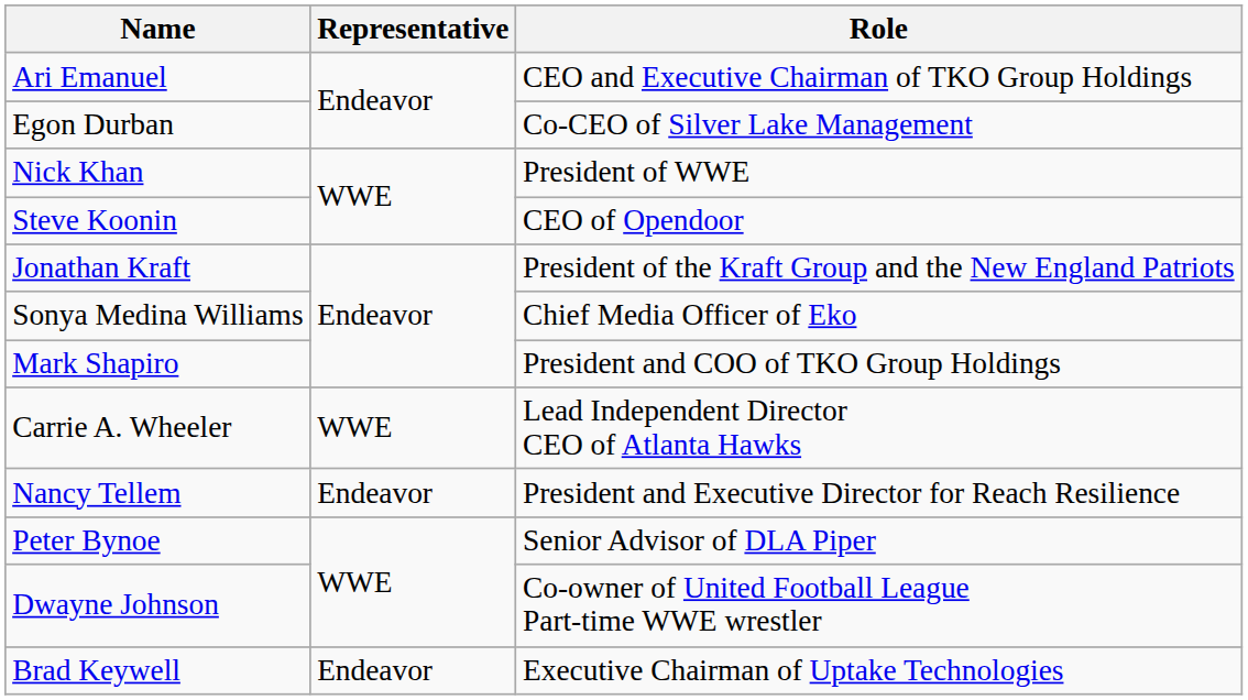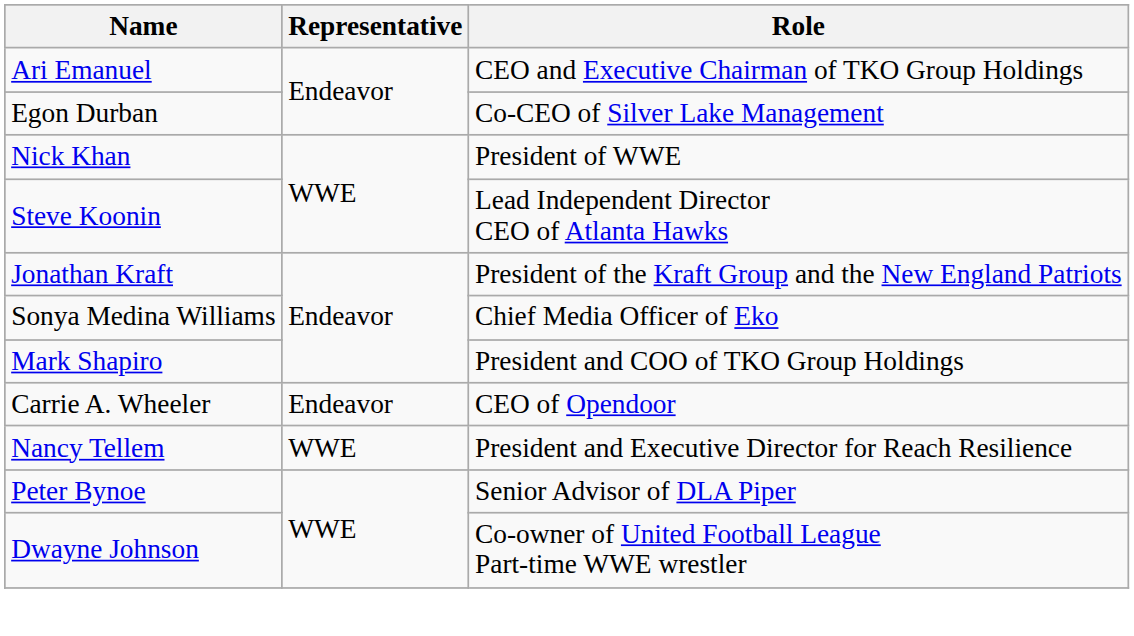Steve Koonin | Role: CEO of Opendoor -> Lead Independent Director CEO of Atlanta Hawks
Carrie A. Wheeler | Representative: WWE -> Endeavor
Carrie A. Wheeler | Role: Lead Independent Director CEO of Atlanta Hawks -> CEO of Opendoor
Nancy Tellem | Representative: Endeavor -> WWE
- row: Brad Keywell | Endeavor | Executive Chairman of Uptake Technologies
